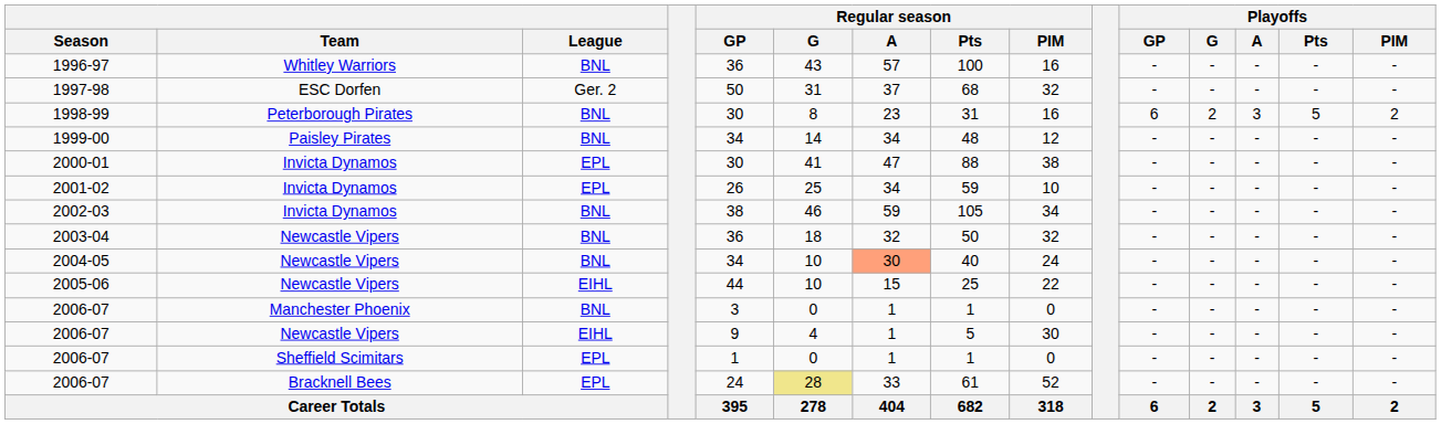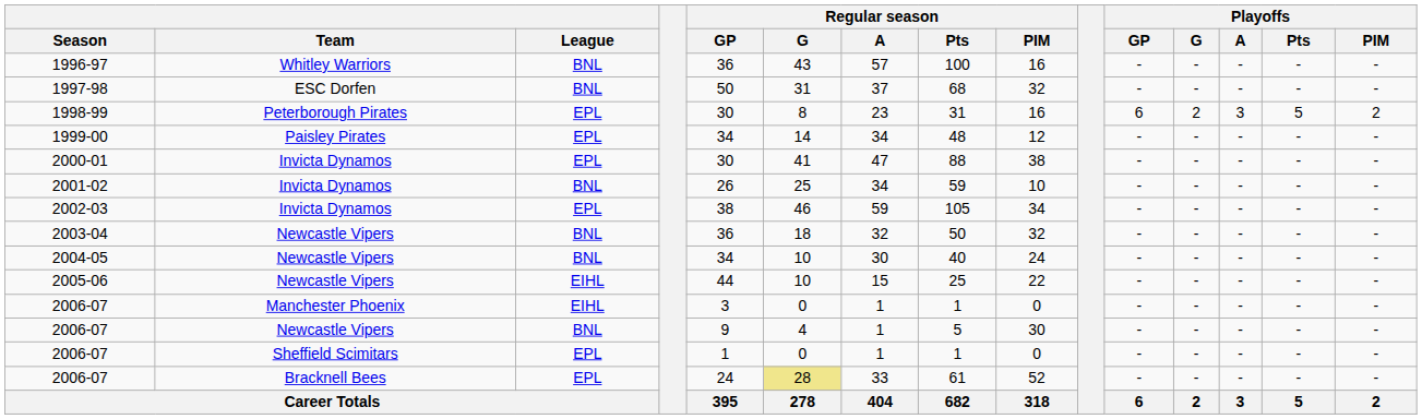1997-98 | League: Ger. 2 -> BNL
1998-99 | League: BNL -> EPL
1999-00 | League: BNL -> EPL
2001-02 | League: EPL -> BNL
2002-03 | League: BNL -> EPL
2004-05 | Regular season / A: lightsalmon background -> no background
2006-07 / Manchester Phoenix | League: BNL -> EIHL
2006-07 / Newcastle Vipers | League: EIHL -> BNL
